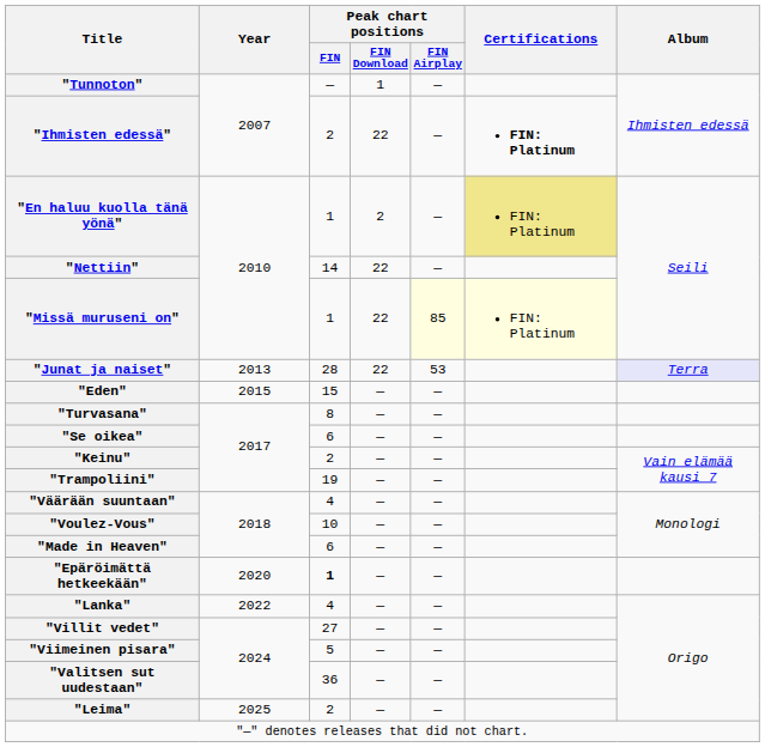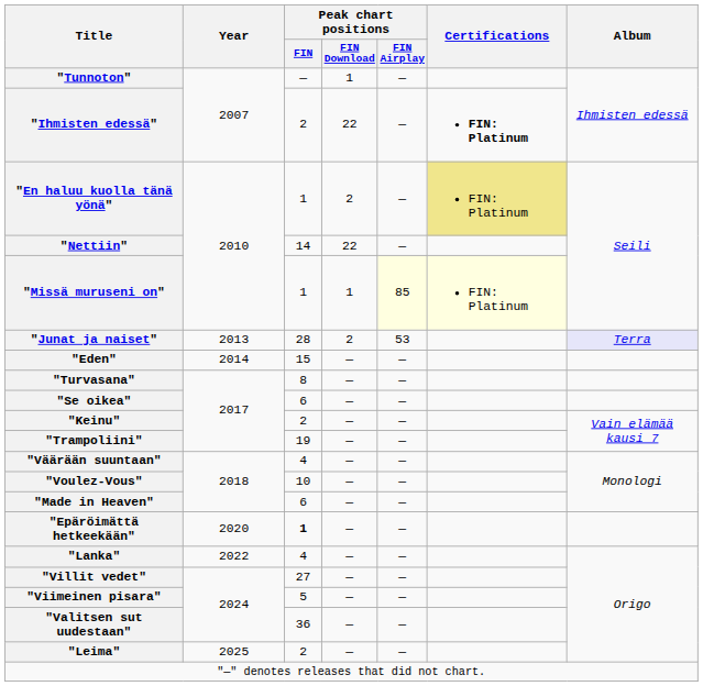"Missä muruseni on" | Peak chart positions / FIN Download: 22 -> 1
"Junat ja naiset" | Peak chart positions / FIN Download: 22 -> 2
"Eden" | Year: 2015 -> 2014
